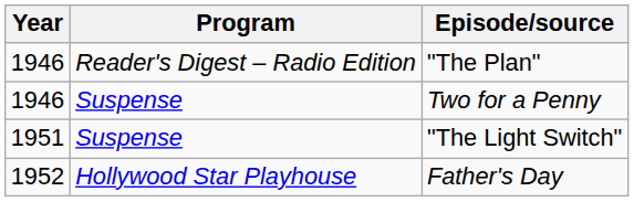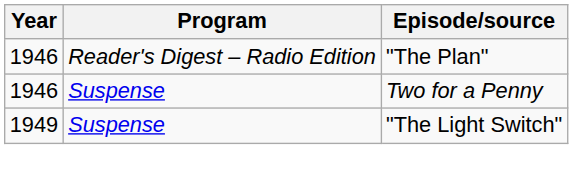"The Light Switch" | Year: 1951 -> 1949
- row: 1952 | Hollywood Star Playhouse | Father's Day
